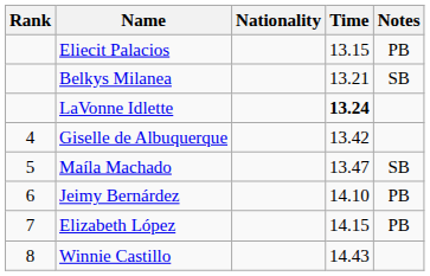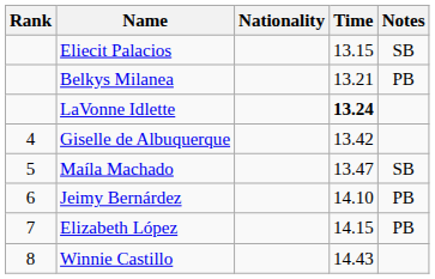Eliecit Palacios | Notes: PB -> SB
Belkys Milanea | Notes: SB -> PB
